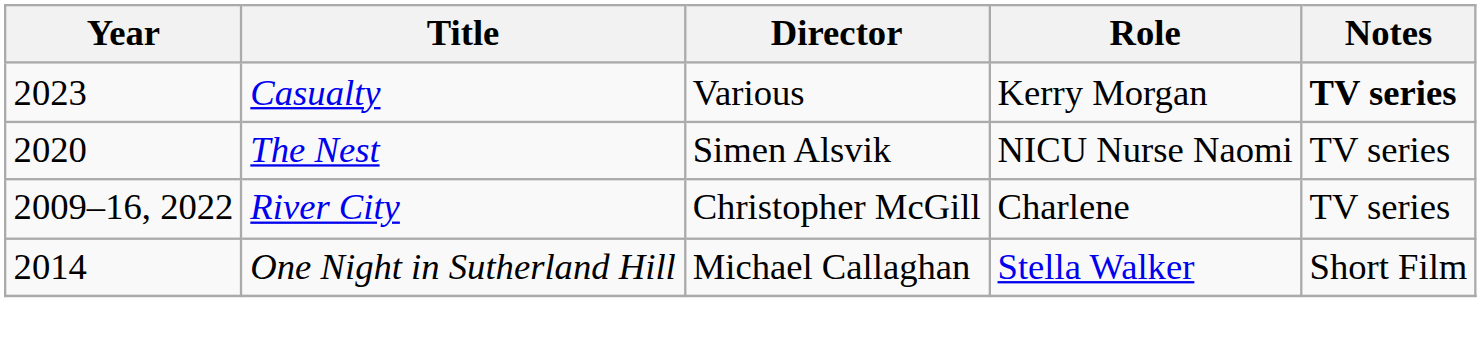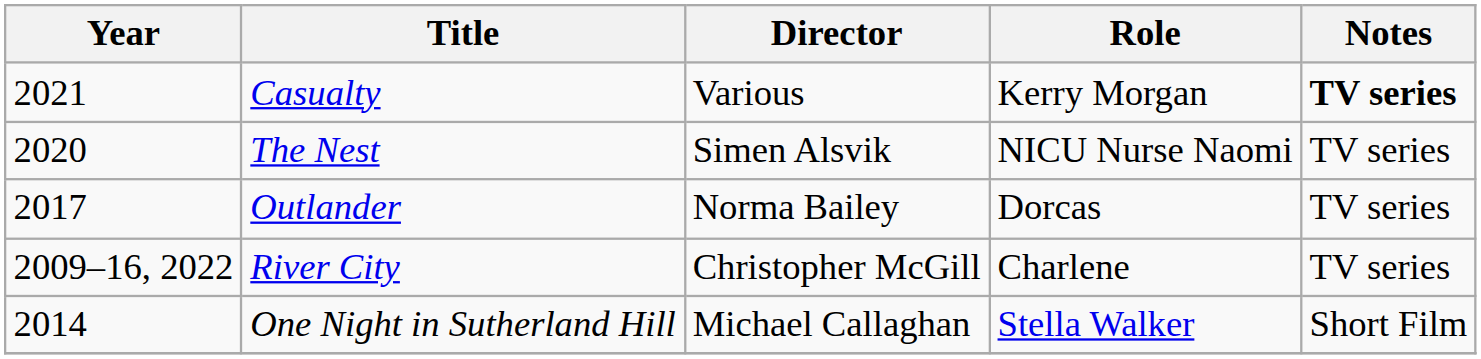Casualty | Year: 2023 -> 2021
+ row: 2017 | Outlander | Norma Bailey | Dorcas | TV series
